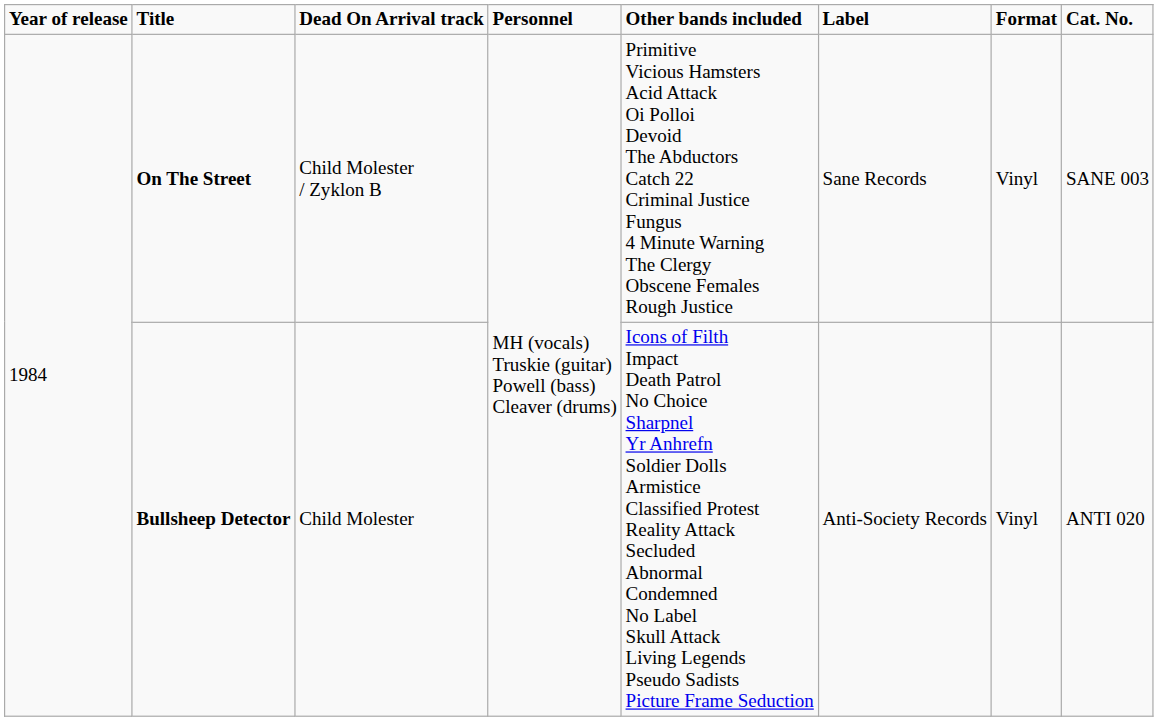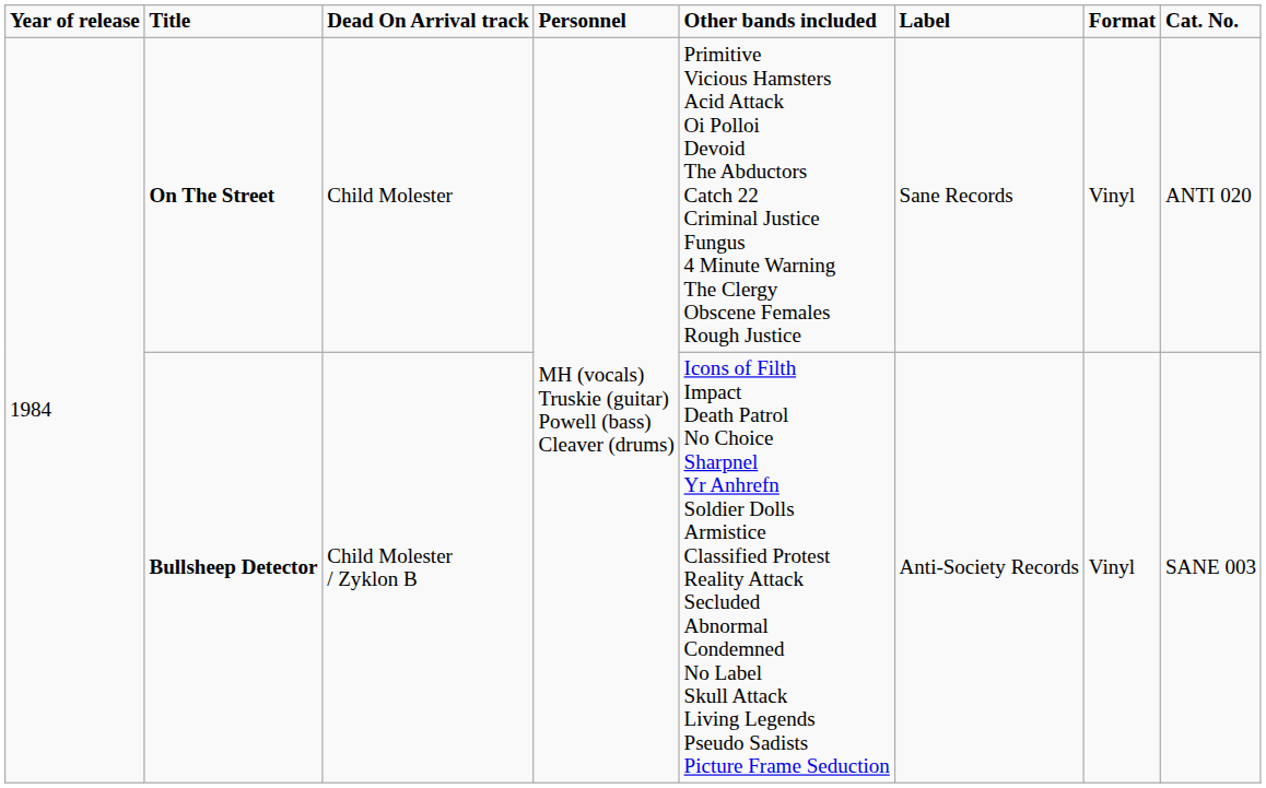On The Street | Dead On Arrival track: Child Molester / Zyklon B -> Child Molester
On The Street | Cat. No.: SANE 003 -> ANTI 020
Bullsheep Detector | Dead On Arrival track: Child Molester -> Child Molester / Zyklon B
Bullsheep Detector | Cat. No.: ANTI 020 -> SANE 003
